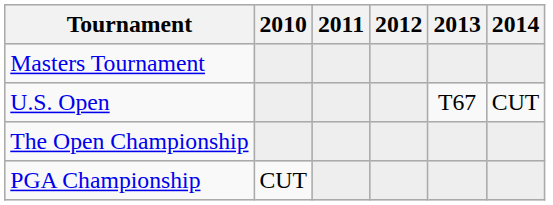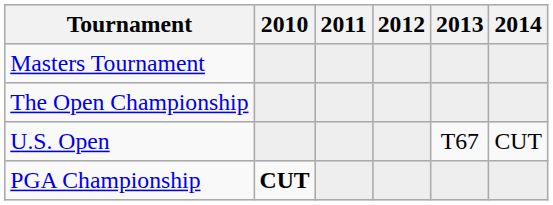rows swapped: U.S. Open <-> The Open Championship
PGA Championship | 2010: normal -> bold
